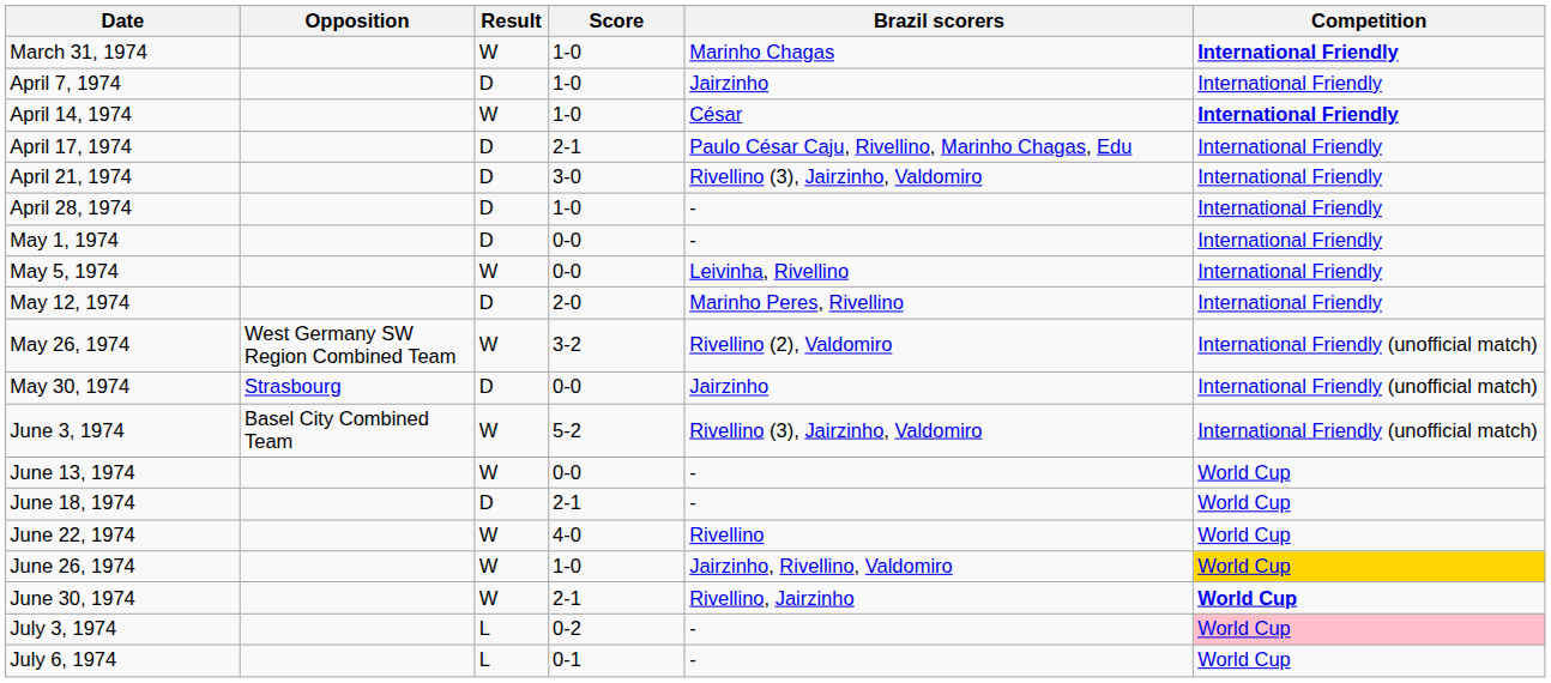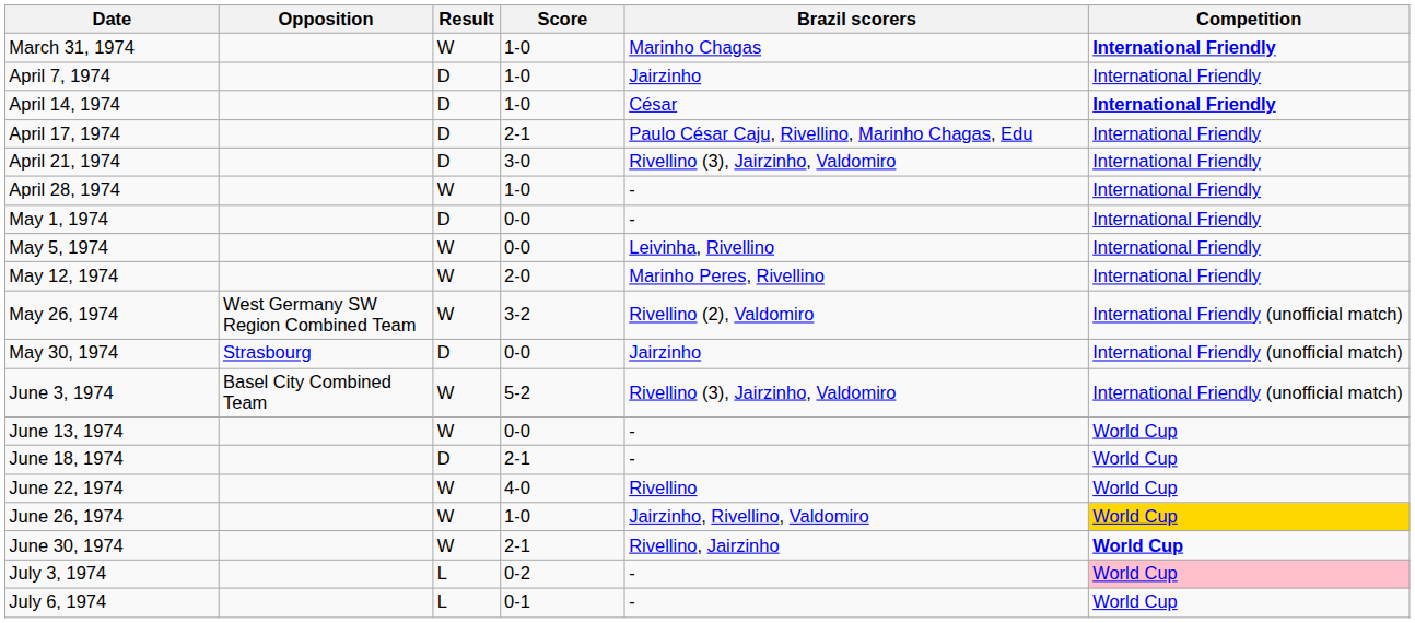April 14, 1974 | Result: W -> D
April 28, 1974 | Result: D -> W
May 12, 1974 | Result: D -> W
